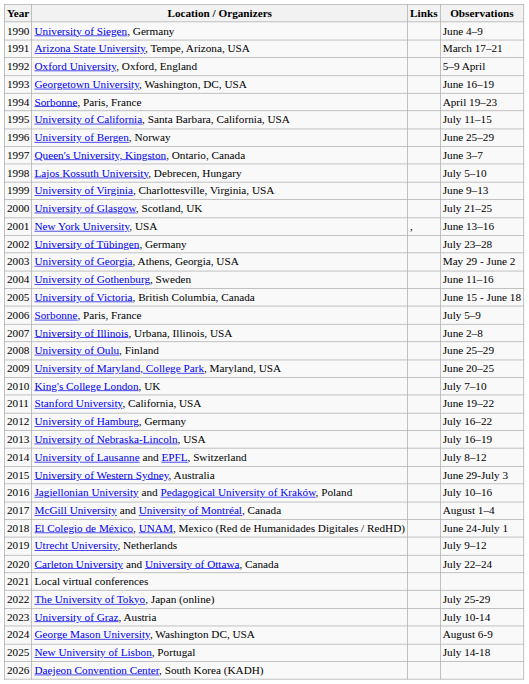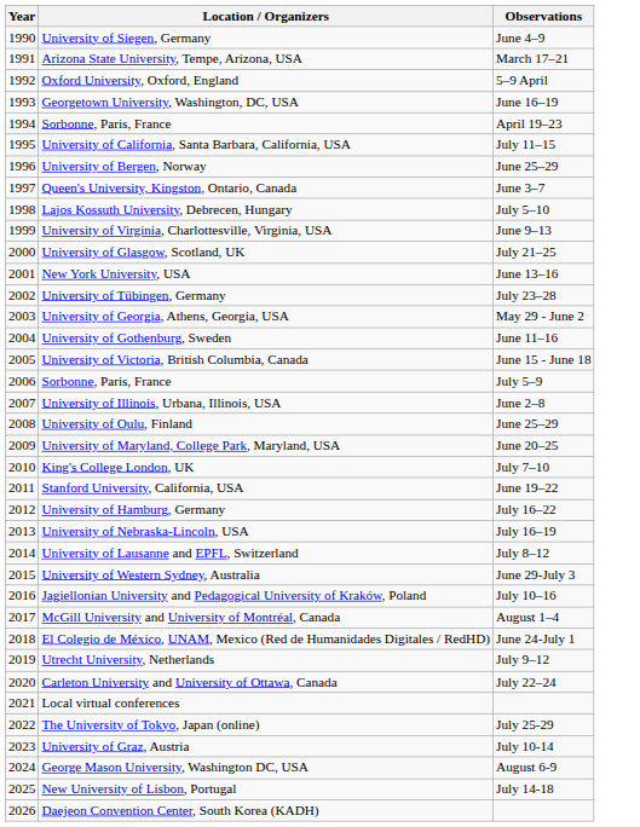- column: Links | ,
